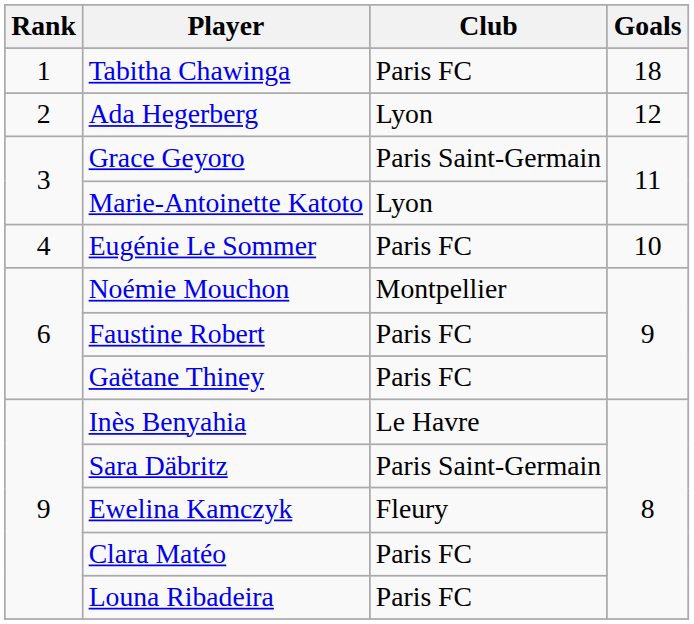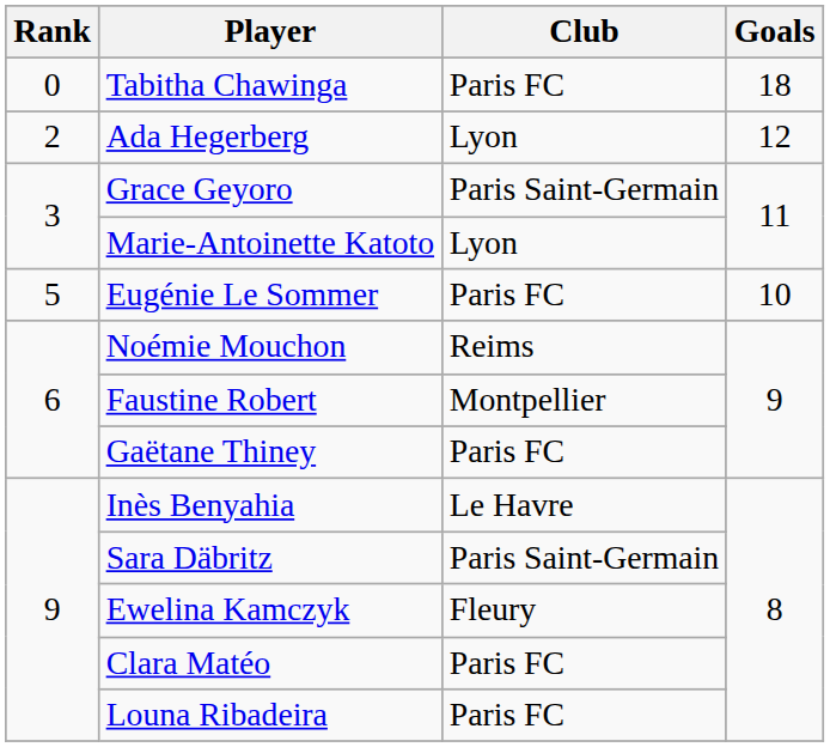Tabitha Chawinga | Rank: 1 -> 0
Eugénie Le Sommer | Rank: 4 -> 5
Noémie Mouchon | Club: Montpellier -> Reims
Faustine Robert | Club: Paris FC -> Montpellier
